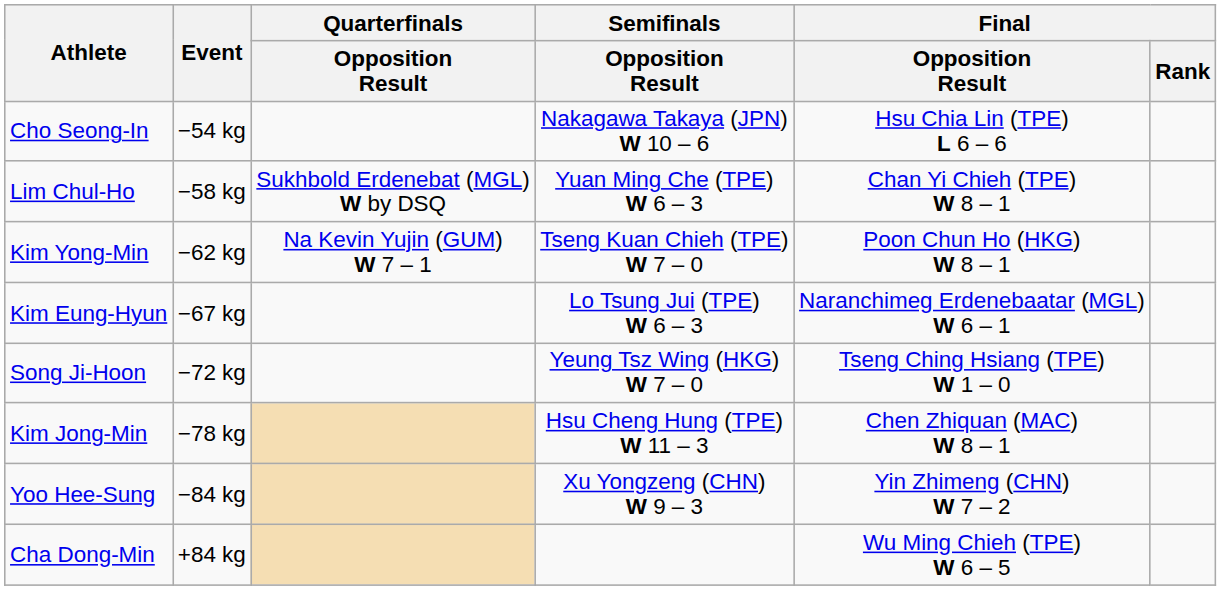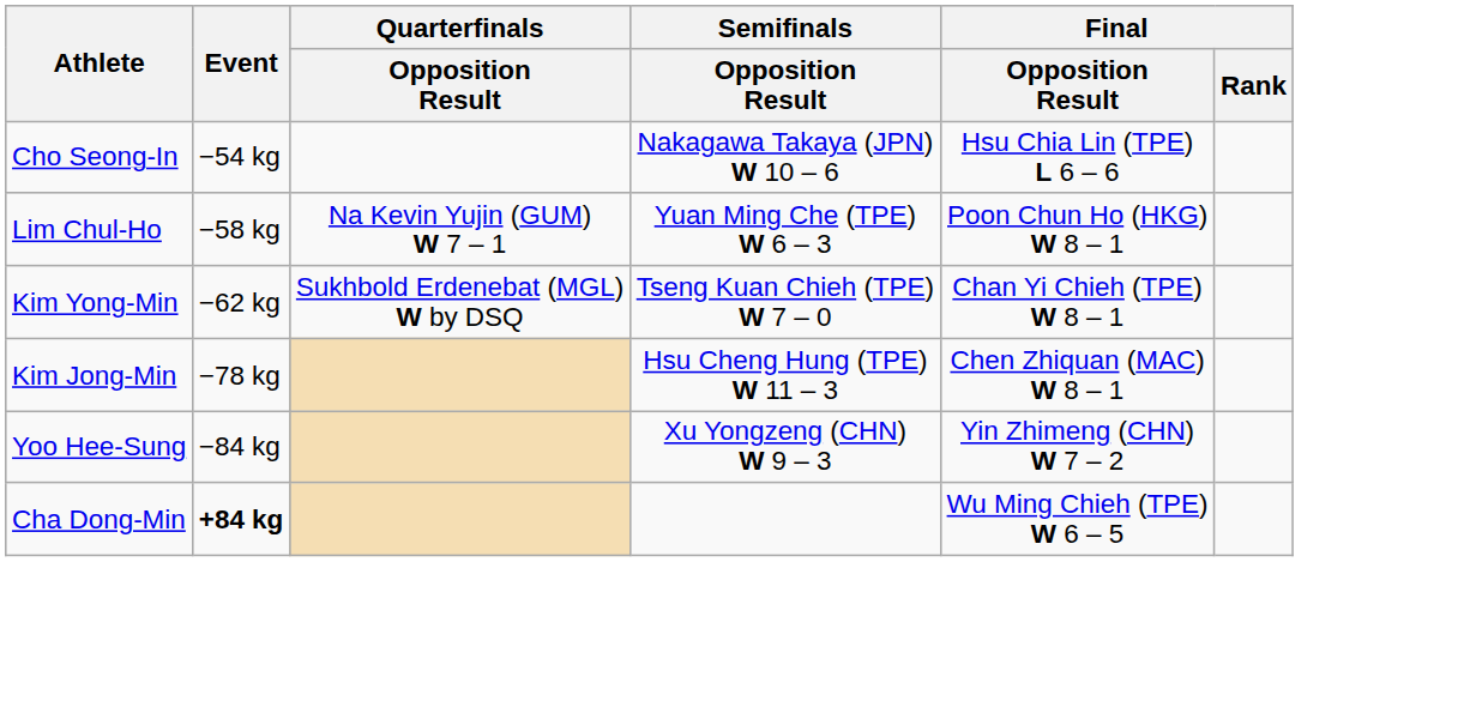Lim Chul-Ho | Quarterfinals / Opposition Result: Sukhbold Erdenebat (MGL) W by DSQ -> Na Kevin Yujin (GUM) W 7 – 1
Lim Chul-Ho | Final / Opposition Result: Chan Yi Chieh (TPE) W 8 – 1 -> Poon Chun Ho (HKG) W 8 – 1
Kim Yong-Min | Quarterfinals / Opposition Result: Na Kevin Yujin (GUM) W 7 – 1 -> Sukhbold Erdenebat (MGL) W by DSQ
Kim Yong-Min | Final / Opposition Result: Poon Chun Ho (HKG) W 8 – 1 -> Chan Yi Chieh (TPE) W 8 – 1
- row: Kim Eung-Hyun | −67 kg | Lo Tsung Jui (TPE) W 6 – 3 | Naranchimeg Erdenebaatar (MGL) W 6 – 1
- row: Song Ji-Hoon | −72 kg | Yeung Tsz Wing (HKG) W 7 – 0 | Tseng Ching Hsiang (TPE) W 1 – 0
Cha Dong-Min | Event: normal -> bold
